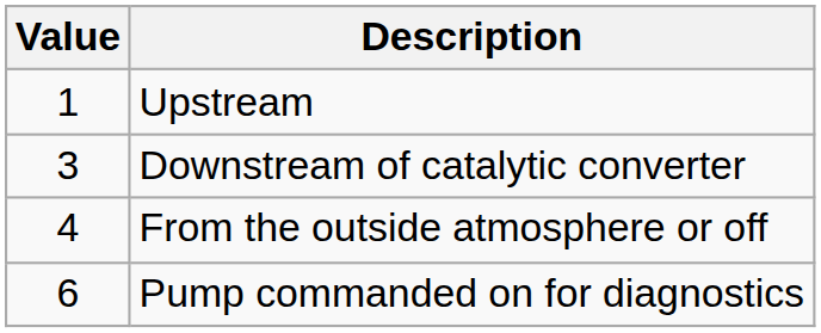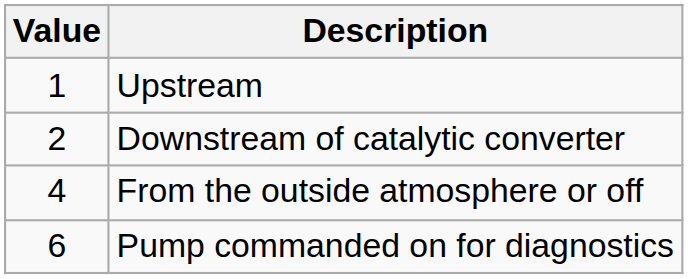Downstream of catalytic converter | Value: 3 -> 2
